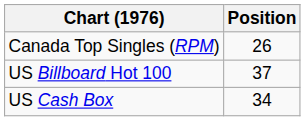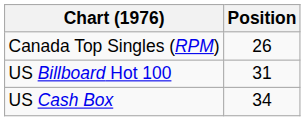US Billboard Hot 100 | Position: 37 -> 31
